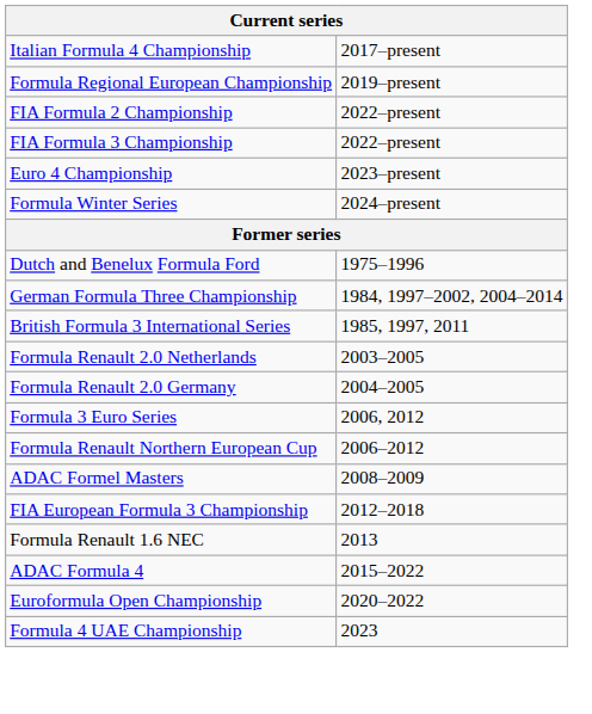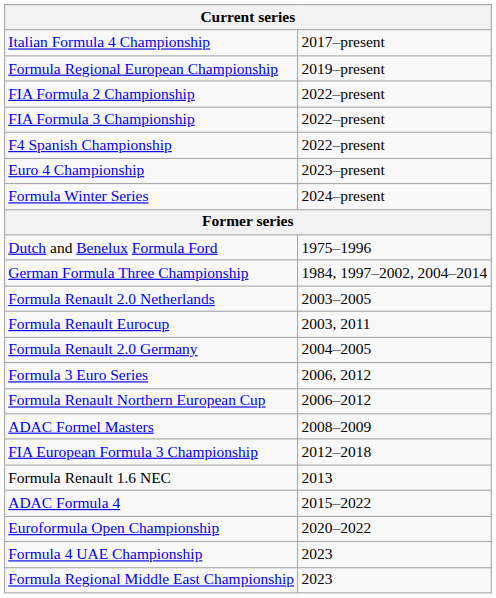+ row: F4 Spanish Championship | 2022–present
- row: British Formula 3 International Series | 1985, 1997, 2011
+ row: Formula Renault Eurocup | 2003, 2011
+ row: Formula Regional Middle East Championship | 2023
